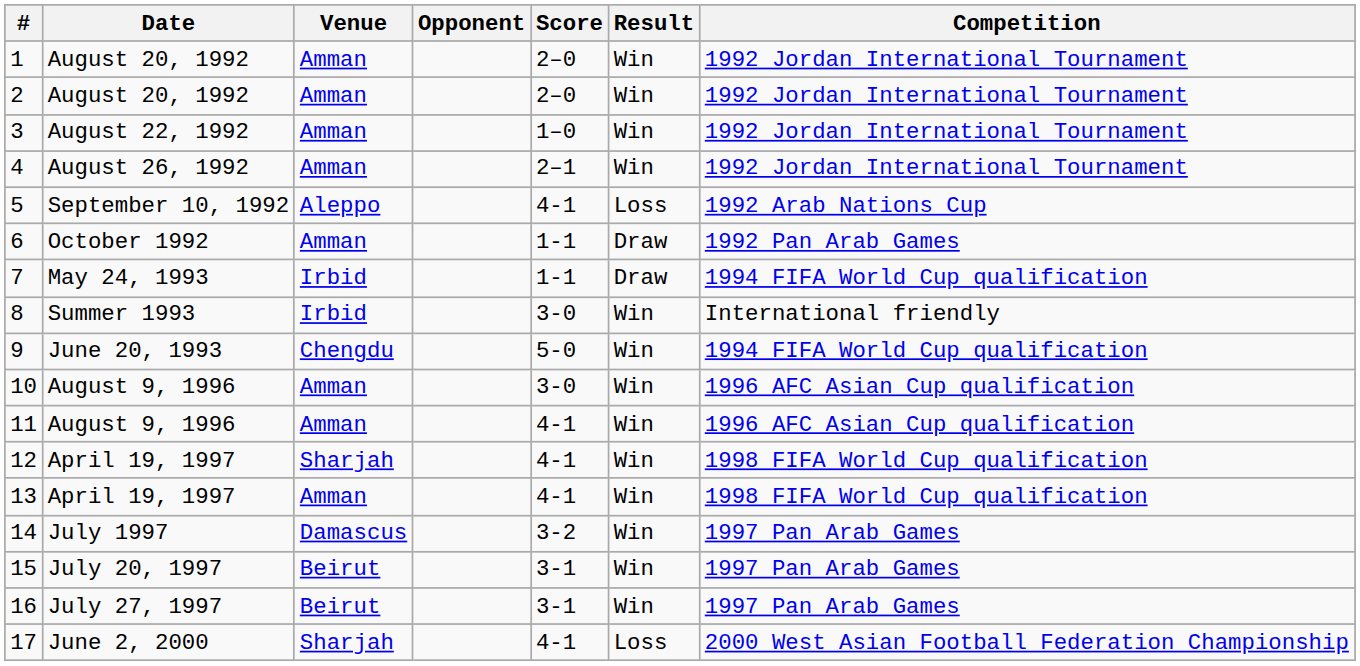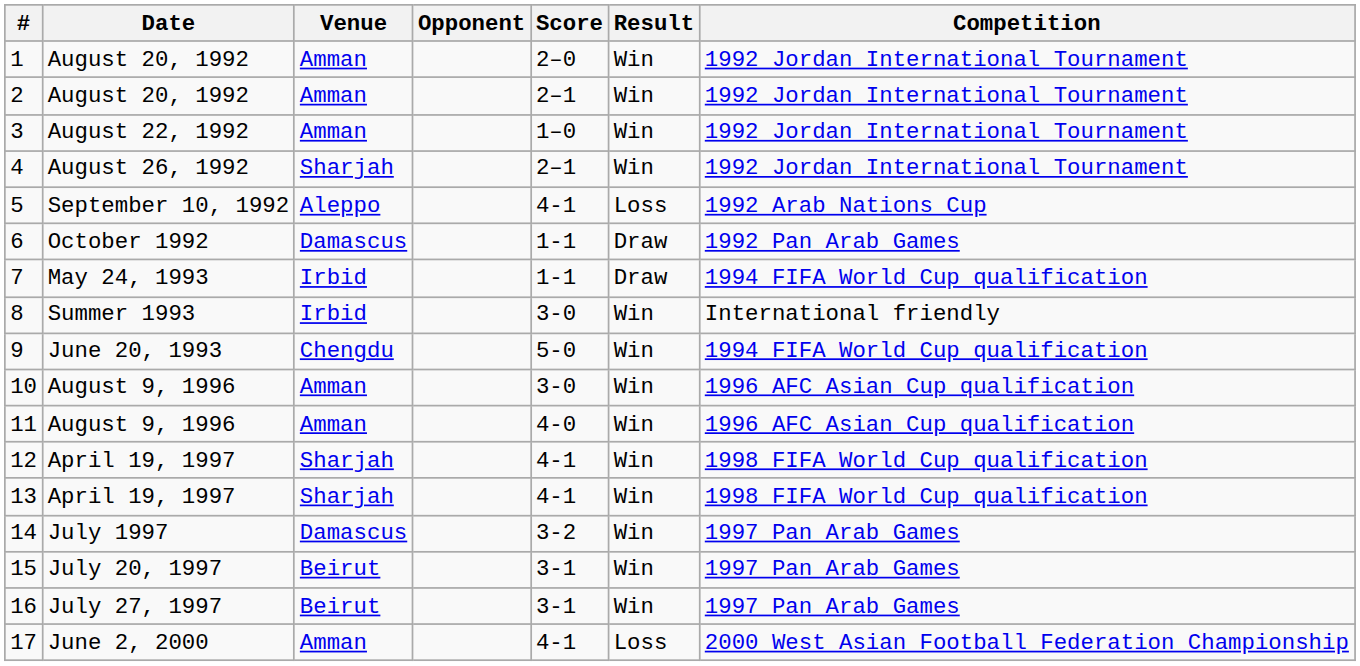2 | Score: 2–0 -> 2–1
4 | Venue: Amman -> Sharjah
6 | Venue: Amman -> Damascus
11 | Score: 4-1 -> 4-0
13 | Venue: Amman -> Sharjah
17 | Venue: Sharjah -> Amman
